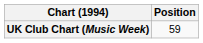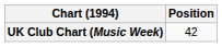UK Club Chart (Music Week) | Position: 59 -> 42
